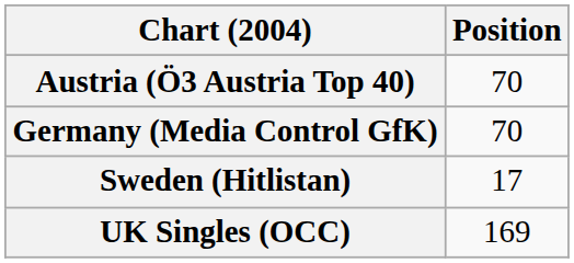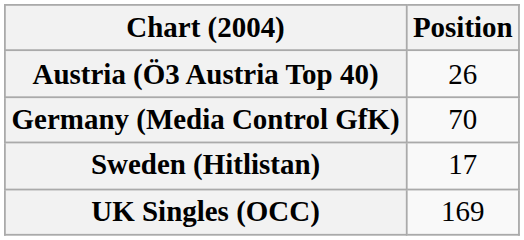Austria (Ö3 Austria Top 40) | Position: 70 -> 26
